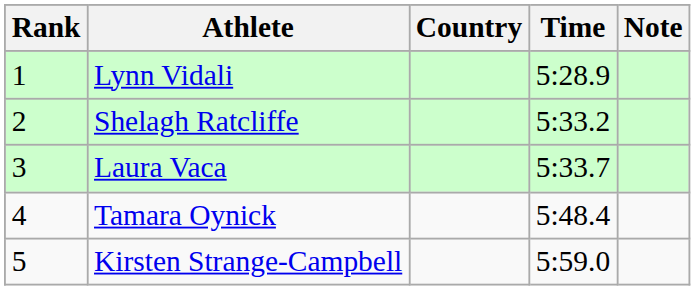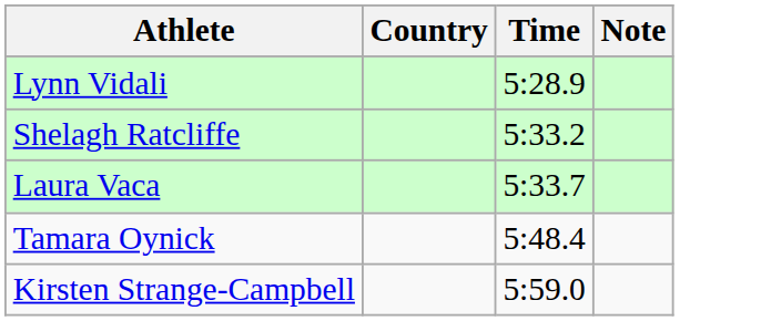- column: Rank | 1 | 2 | 3 | 4 | 5
